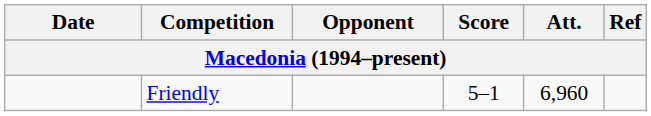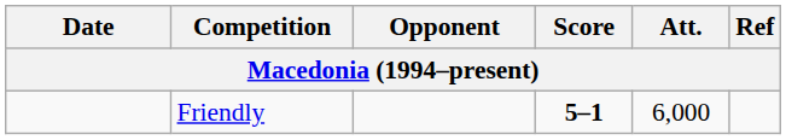Friendly | Score: normal -> bold
Friendly | Att.: 6,960 -> 6,000
